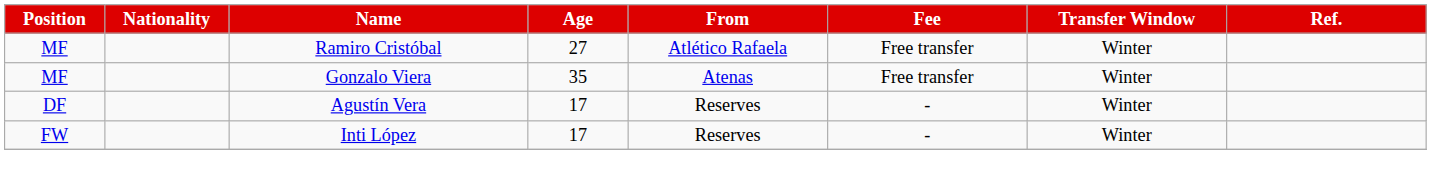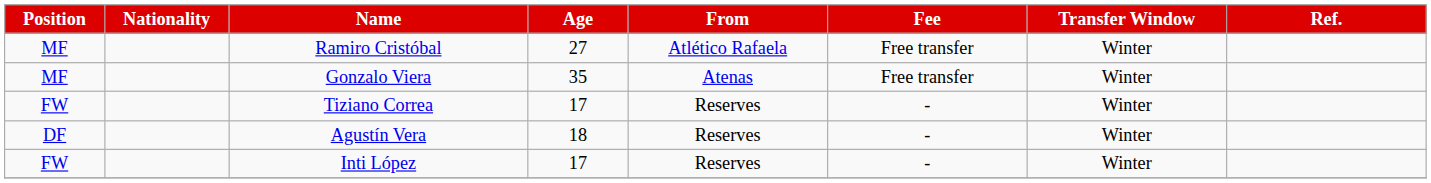+ row: FW | Tiziano Correa | 17 | Reserves | - | Winter
Agustín Vera | Age: 17 -> 18
